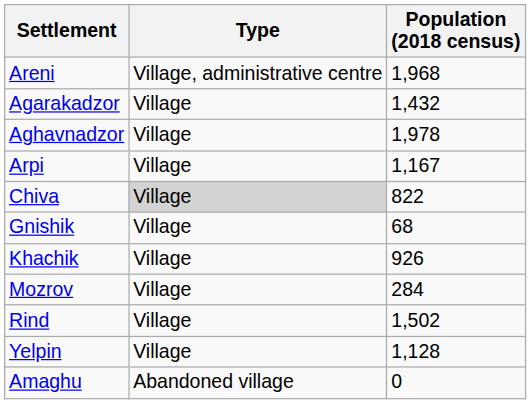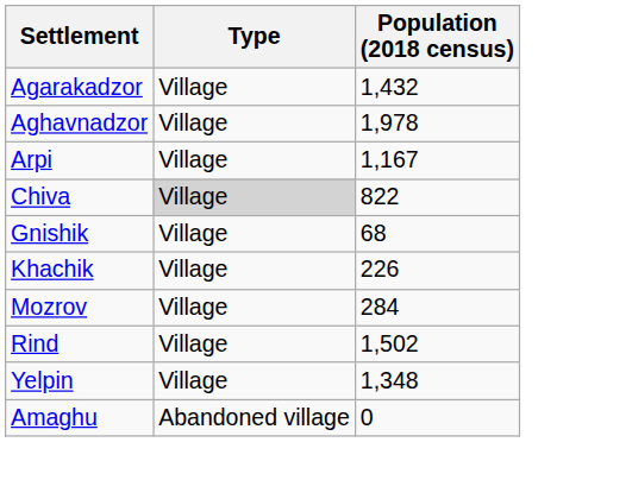- row: Areni | Village, administrative centre | 1,968
Khachik | Population (2018 census): 926 -> 226
Yelpin | Population (2018 census): 1,128 -> 1,348
